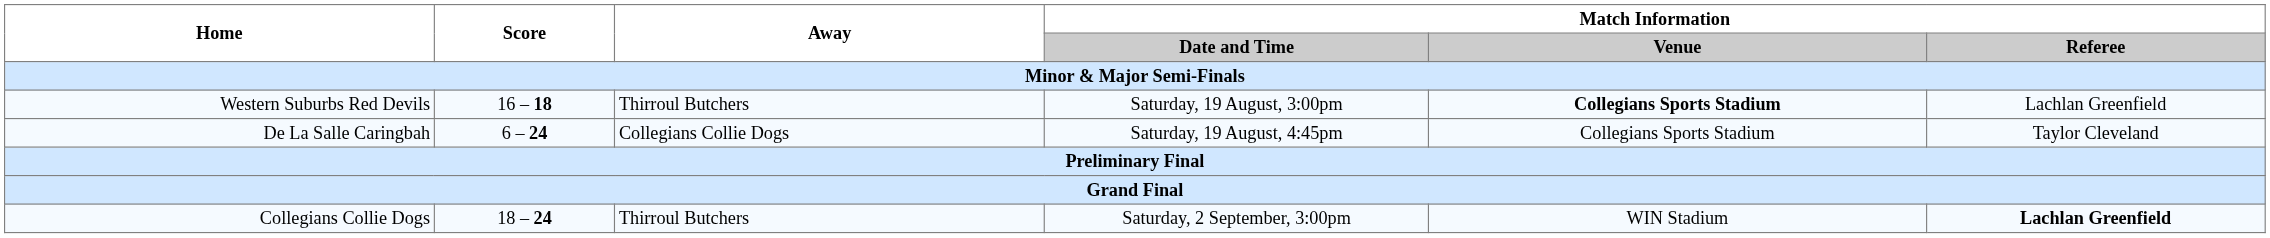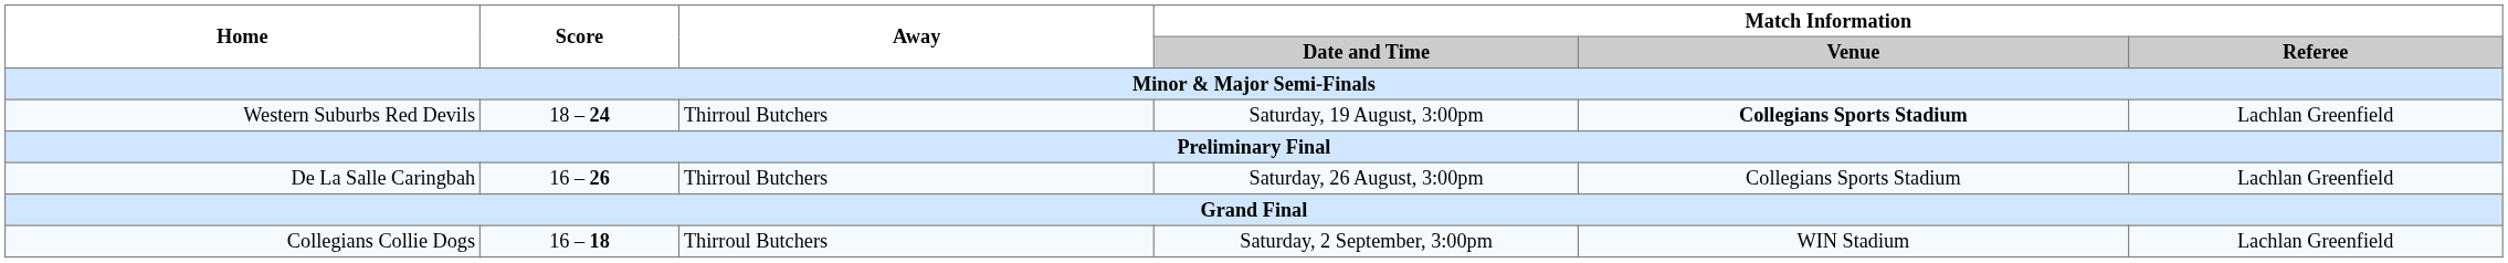Saturday, 19 August, 3:00pm | Score: 16 – 18 -> 18 – 24
- row: De La Salle Caringbah | 6 – 24 | Collegians Collie Dogs | Saturday, 19 August, 4:45pm | Collegians Sports Stadium | Taylor Cleveland
+ row: De La Salle Caringbah | 16 – 26 | Thirroul Butchers | Saturday, 26 August, 3:00pm | Collegians Sports Stadium | Lachlan Greenfield
Saturday, 2 September, 3:00pm | Score: 18 – 24 -> 16 – 18
Saturday, 2 September, 3:00pm | Match Information / Referee: bold -> normal
